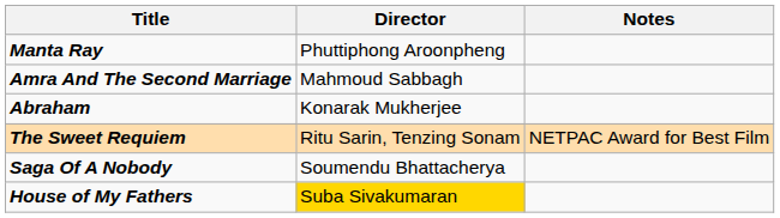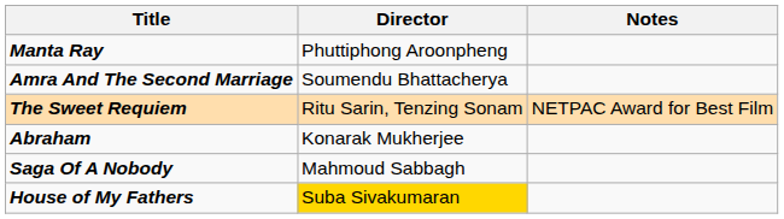Amra And The Second Marriage | Director: Mahmoud Sabbagh -> Soumendu Bhattacherya
rows swapped: Abraham <-> The Sweet Requiem
Saga Of A Nobody | Director: Soumendu Bhattacherya -> Mahmoud Sabbagh
